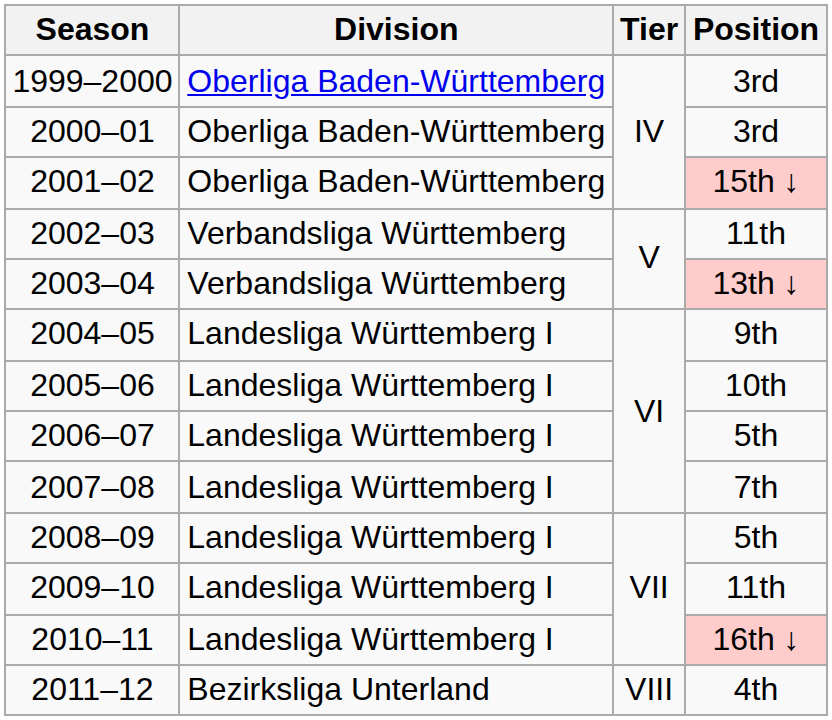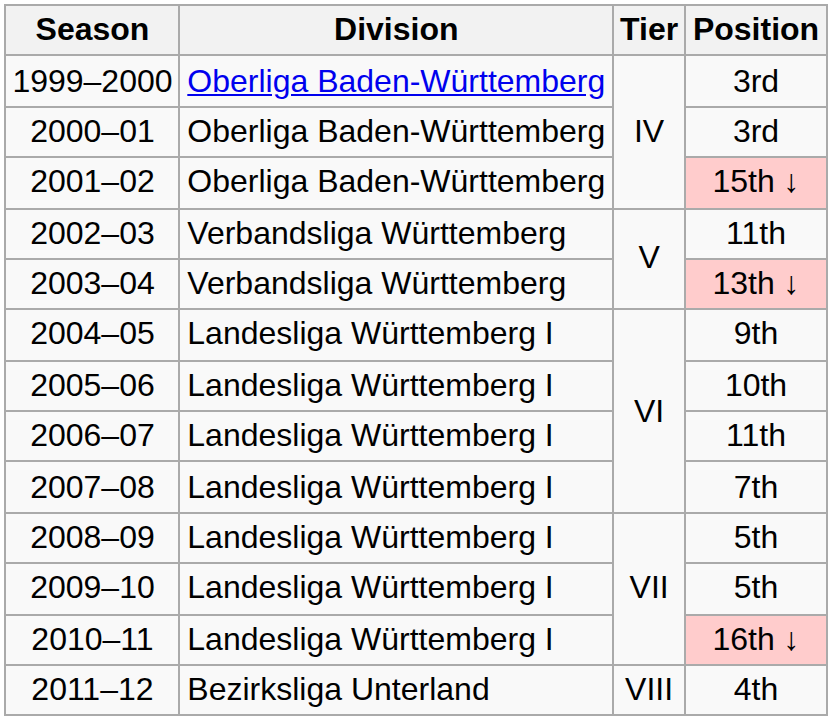2006–07 | Position: 5th -> 11th
2009–10 | Position: 11th -> 5th
